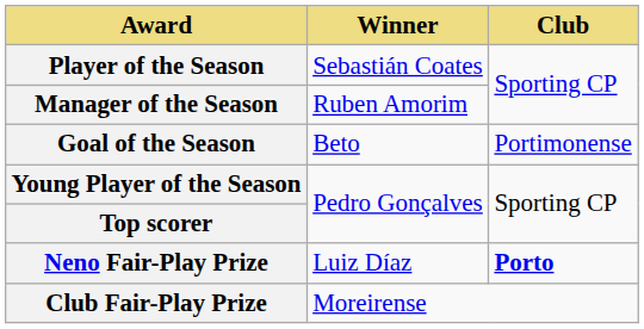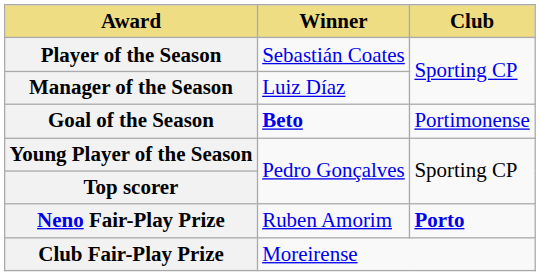Manager of the Season | Winner: Ruben Amorim -> Luiz Díaz
Goal of the Season | Winner: normal -> bold
Neno Fair-Play Prize | Winner: Luiz Díaz -> Ruben Amorim
